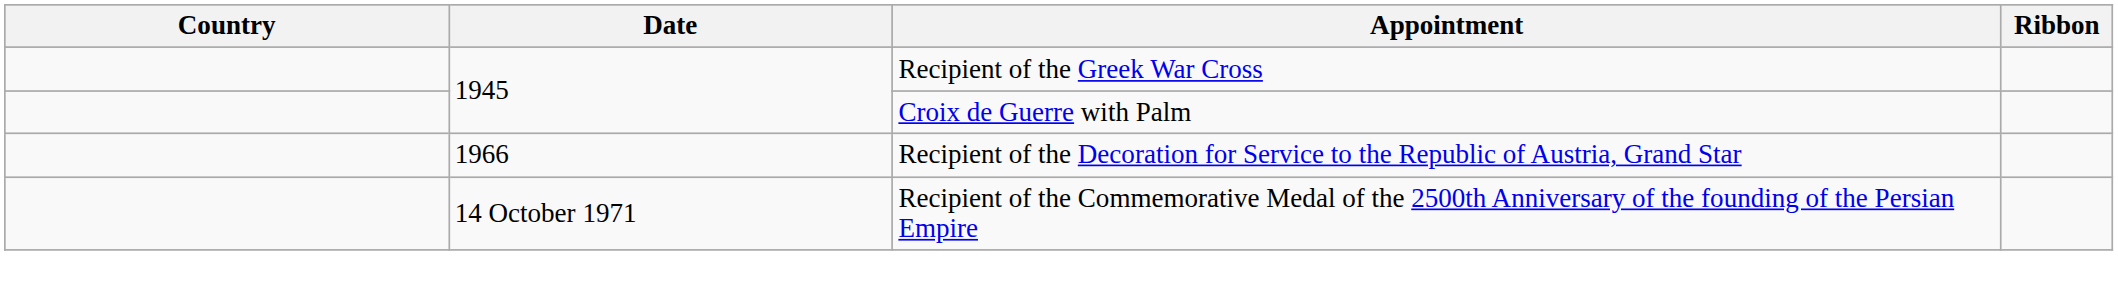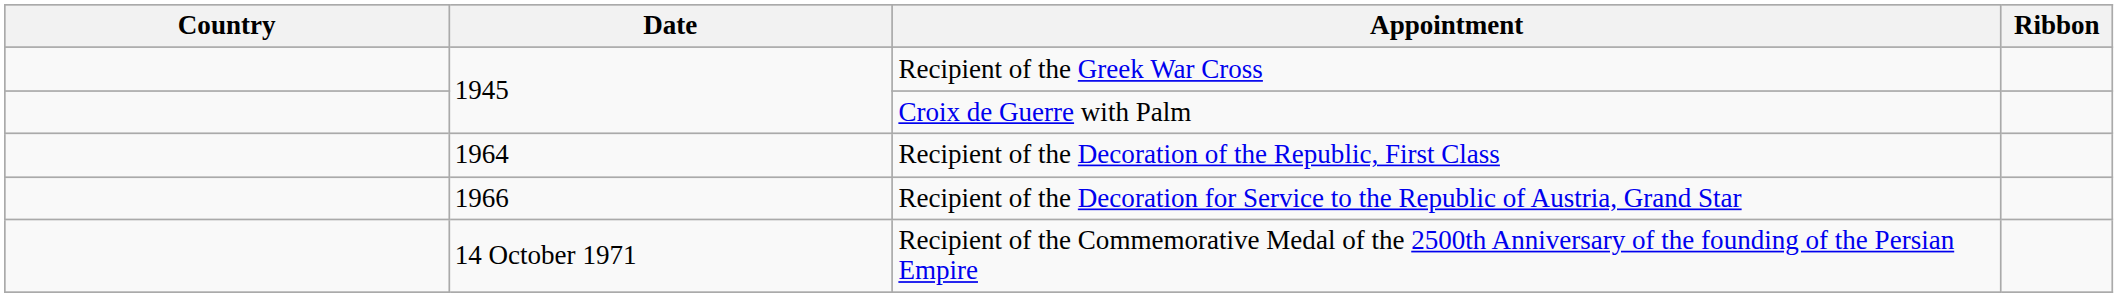+ row: 1964 | Recipient of the Decoration of the Republic, First Class
